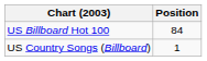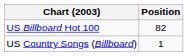US Billboard Hot 100 | Position: 84 -> 82
